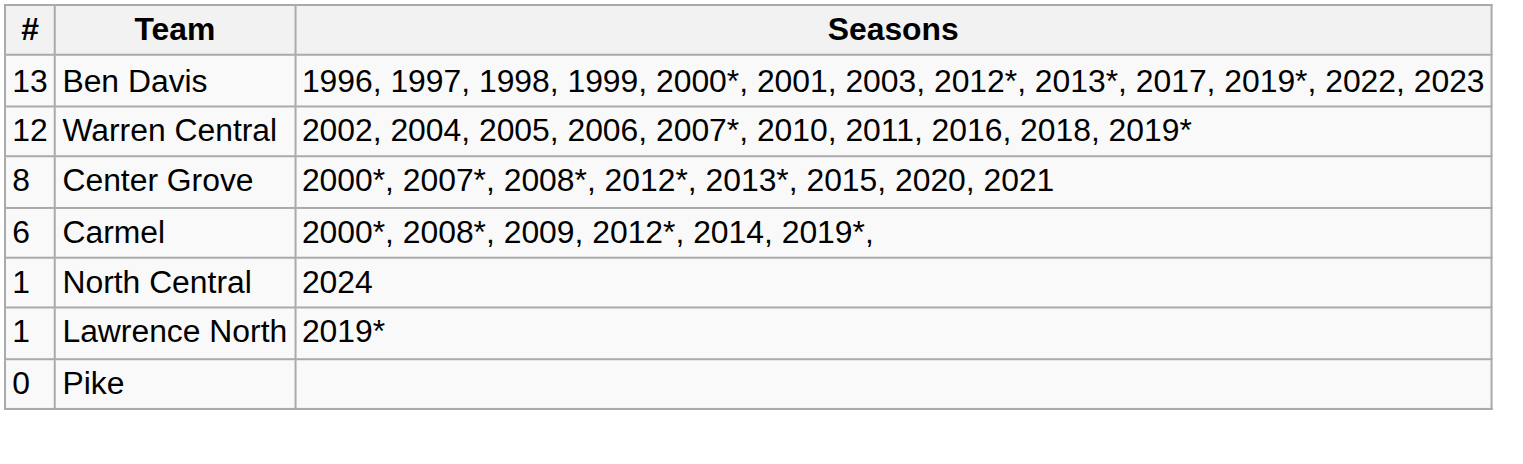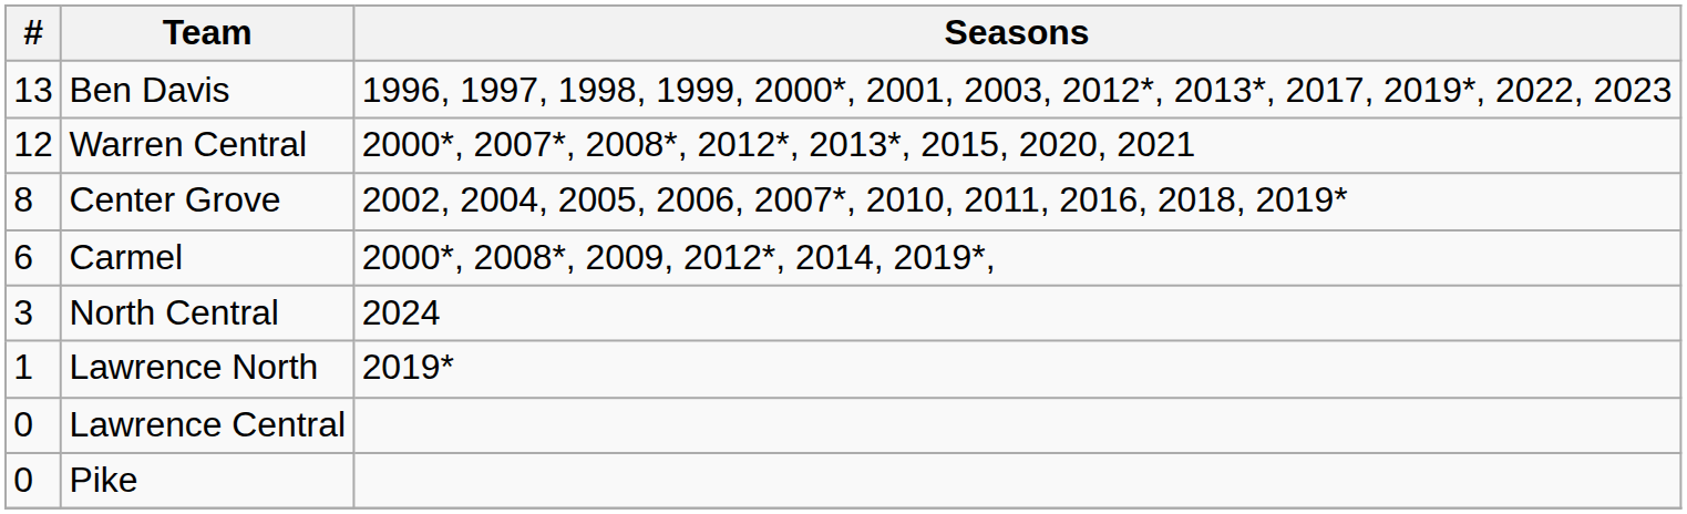Warren Central | Seasons: 2002, 2004, 2005, 2006, 2007*, 2010, 2011, 2016, 2018, 2019* -> 2000*, 2007*, 2008*, 2012*, 2013*, 2015, 2020, 2021
Center Grove | Seasons: 2000*, 2007*, 2008*, 2012*, 2013*, 2015, 2020, 2021 -> 2002, 2004, 2005, 2006, 2007*, 2010, 2011, 2016, 2018, 2019*
North Central | #: 1 -> 3
+ row: 0 | Lawrence Central
